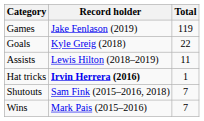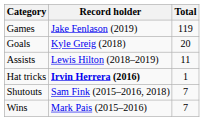Goals | Total: 22 -> 20
